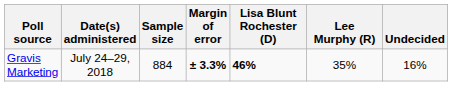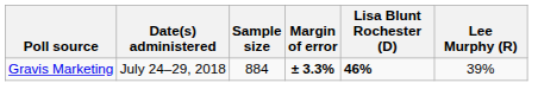- column: Undecided | 16%
Gravis Marketing | Lee Murphy (R): 35% -> 39%
